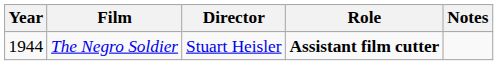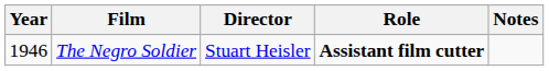The Negro Soldier | Year: 1944 -> 1946
